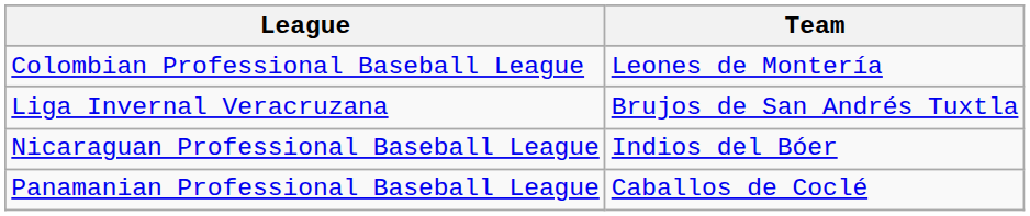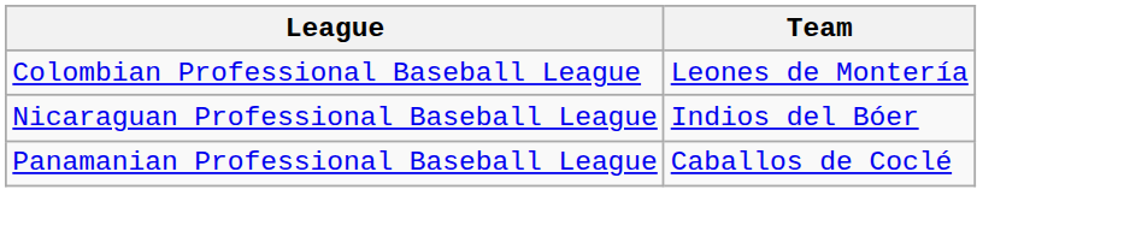- row: Liga Invernal Veracruzana | Brujos de San Andrés Tuxtla
